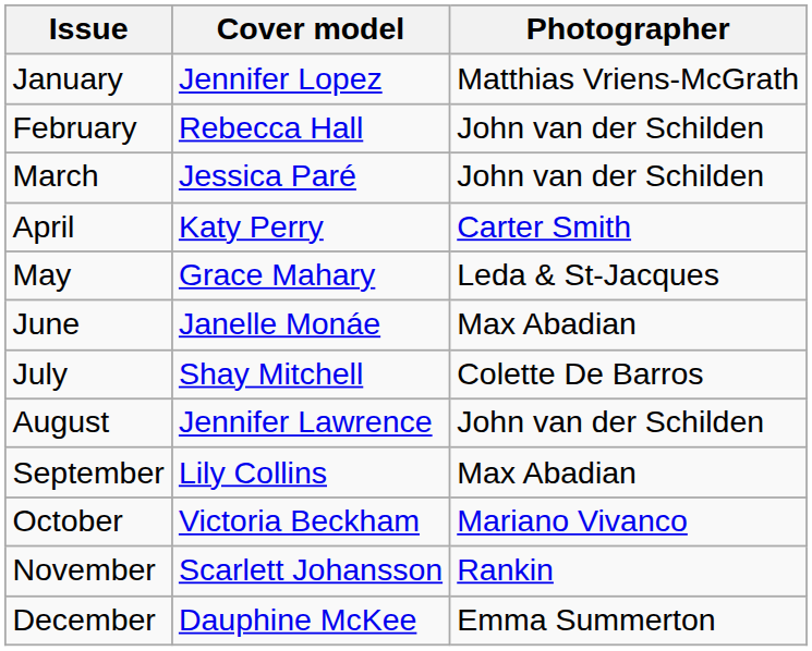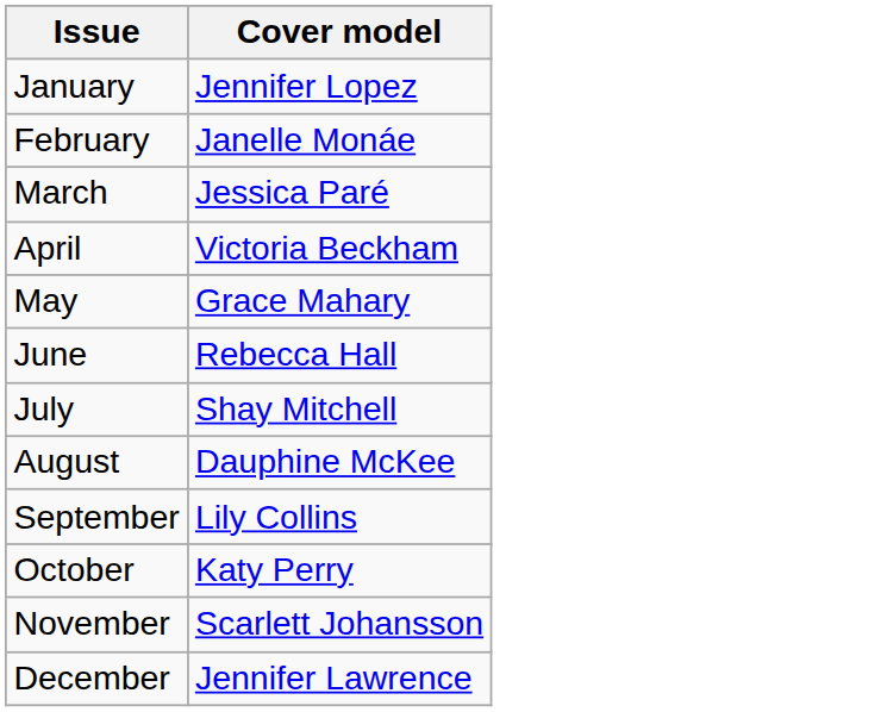- column: Photographer | Matthias Vriens-McGrath | John van der Schilden | John van der Schilden | Carter Smith | Leda & St-Jacques | Max Abadian | Colette De Barros | John van der Schilden | Max Abadian | Mariano Vivanco | Rankin | Emma Summerton
February | Cover model: Rebecca Hall -> Janelle Monáe
April | Cover model: Katy Perry -> Victoria Beckham
June | Cover model: Janelle Monáe -> Rebecca Hall
August | Cover model: Jennifer Lawrence -> Dauphine McKee
October | Cover model: Victoria Beckham -> Katy Perry
December | Cover model: Dauphine McKee -> Jennifer Lawrence
